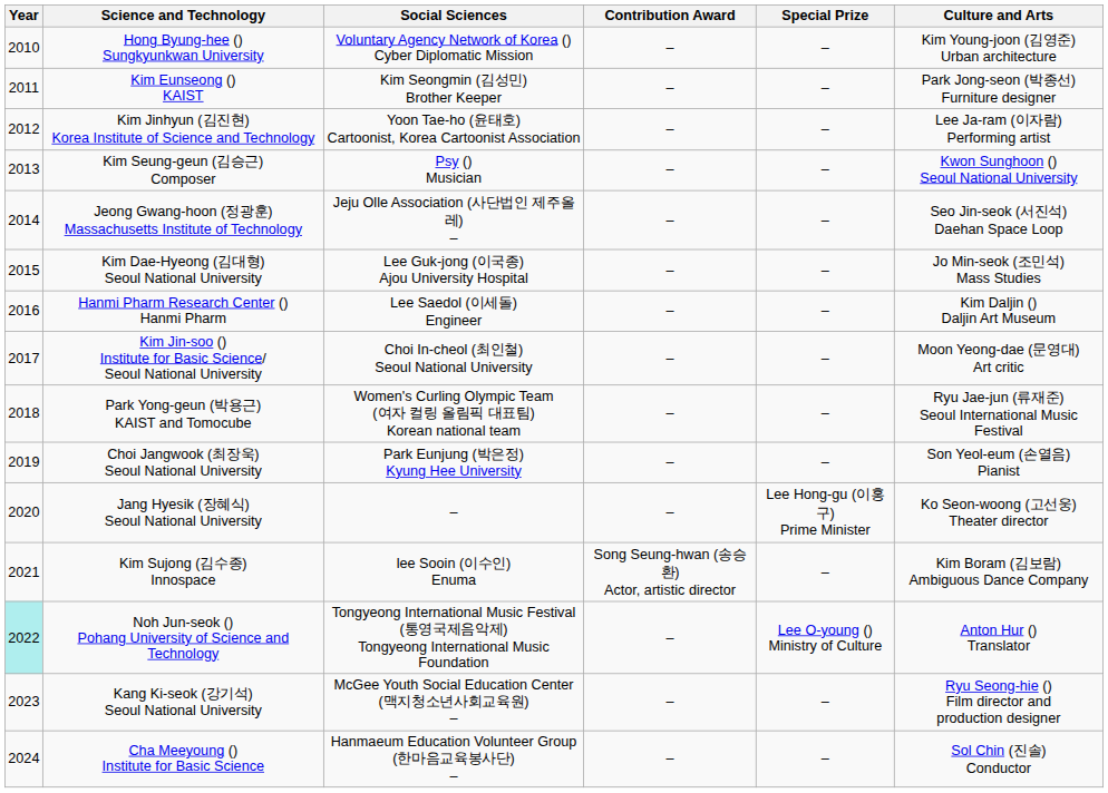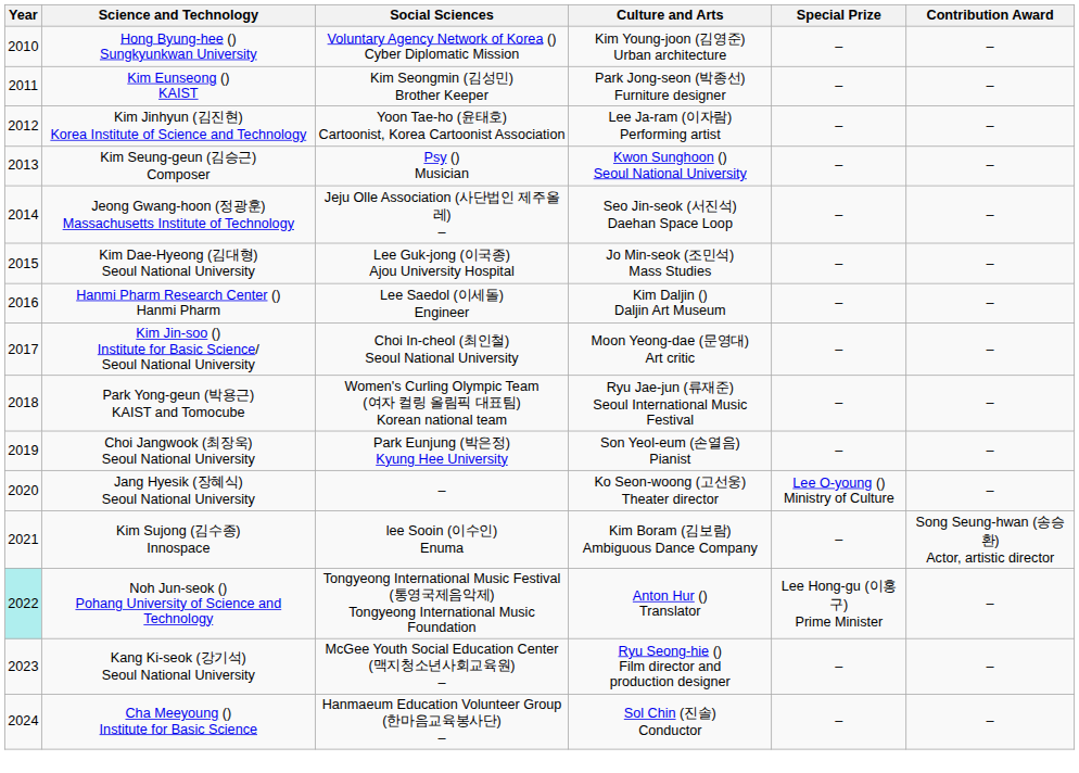columns swapped: Culture and Arts <-> Contribution Award
Jang Hyesik (장혜식) Seoul National University | Special Prize: Lee Hong-gu (이홍구) Prime Minister -> Lee O-young () Ministry of Culture
Noh Jun-seok () Pohang University of Science and Technology | Special Prize: Lee O-young () Ministry of Culture -> Lee Hong-gu (이홍구) Prime Minister
